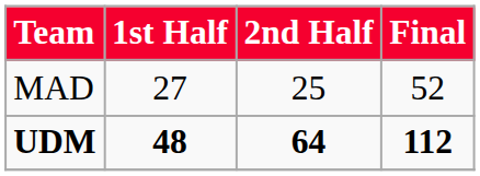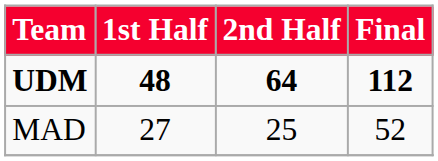rows swapped: MAD <-> UDM
